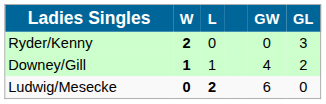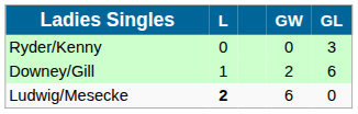- column: W | 2 | 1 | 0
Downey/Gill | GW: 4 -> 2
Downey/Gill | GL: 2 -> 6
